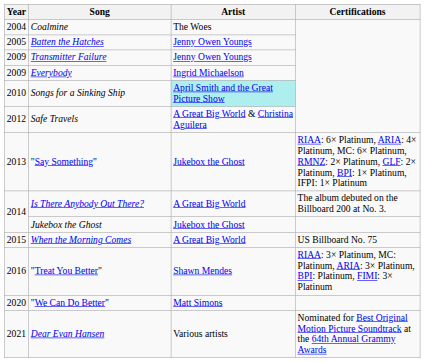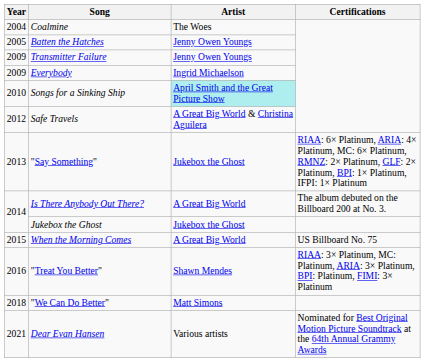"We Can Do Better" | Year: 2020 -> 2018
